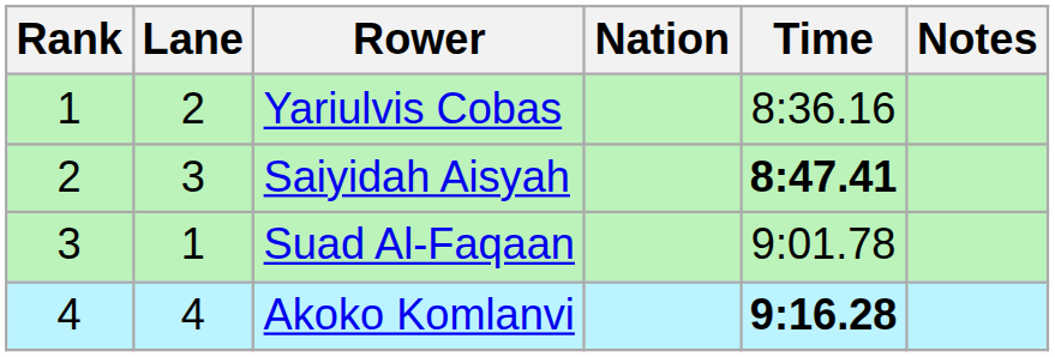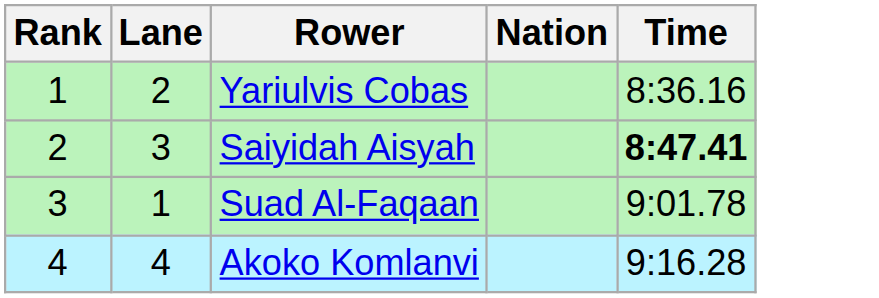- column: Notes
Akoko Komlanvi | Time: bold -> normal
